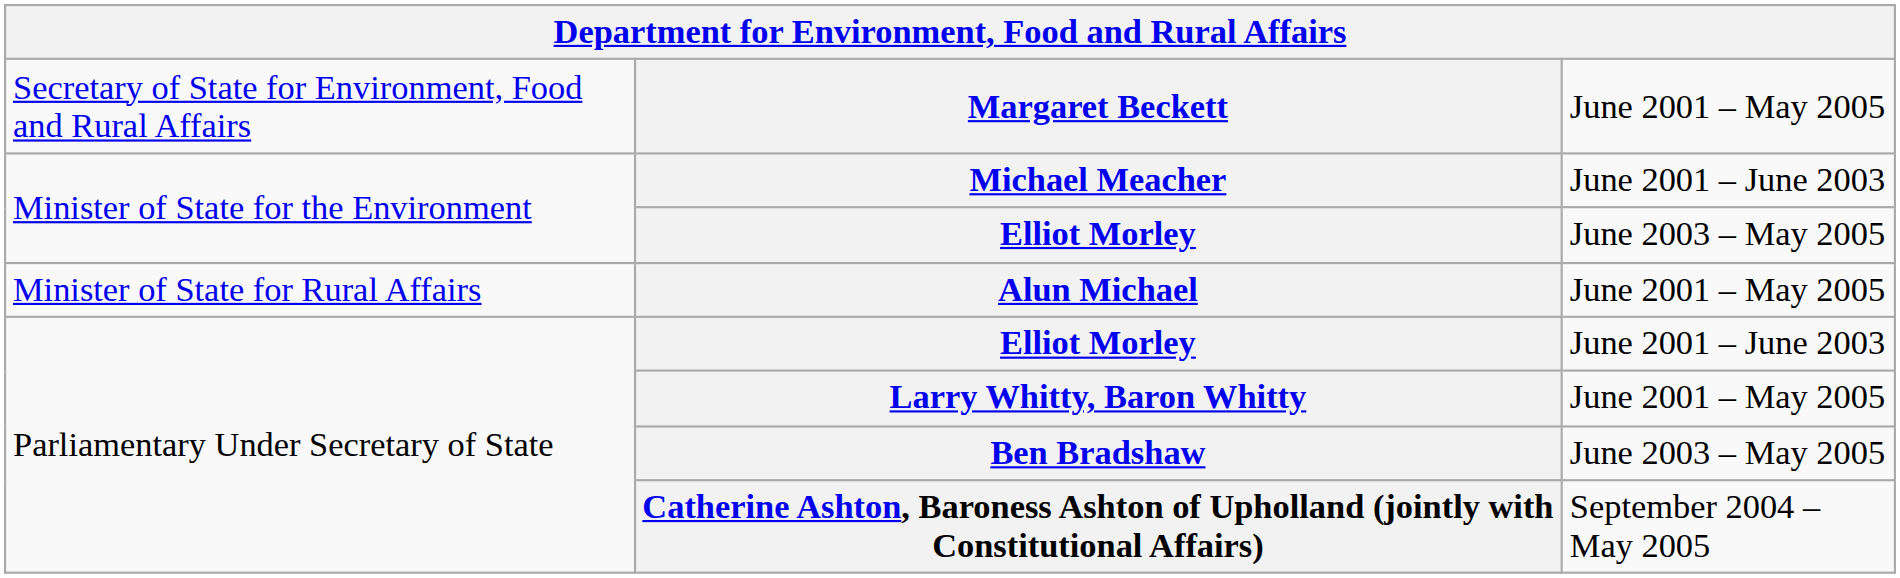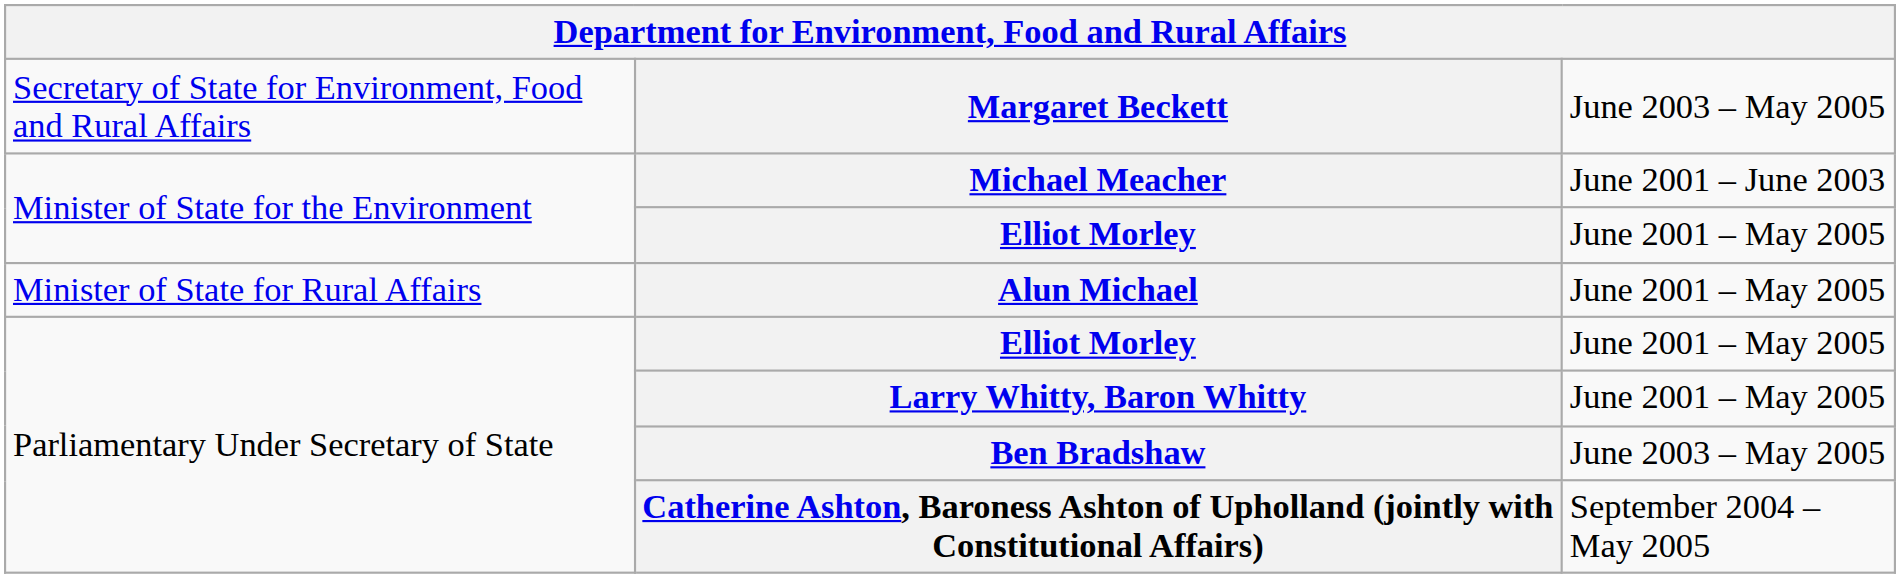Margaret Beckett | column 3: June 2001 – May 2005 -> June 2003 – May 2005
Minister of State for the Environment / Elliot Morley | column 3: June 2003 – May 2005 -> June 2001 – May 2005
Parliamentary Under Secretary of State / Elliot Morley | column 3: June 2001 – June 2003 -> June 2001 – May 2005
